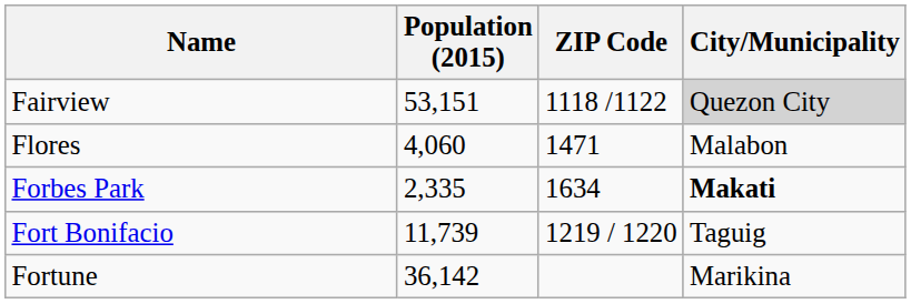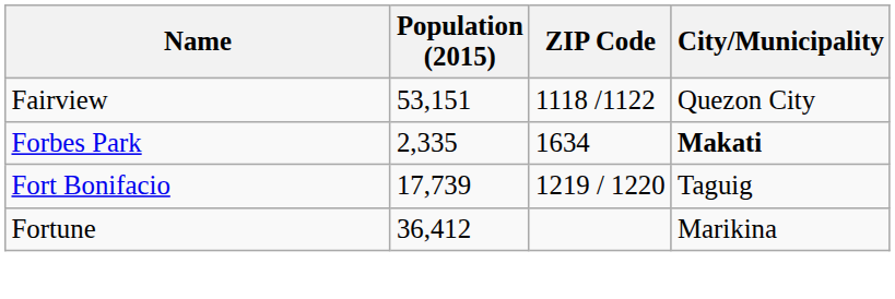Fairview | City/Municipality: lightgrey background -> no background
- row: Flores | 4,060 | 1471 | Malabon
Fort Bonifacio | Population (2015): 11,739 -> 17,739
Fortune | Population (2015): 36,142 -> 36,412
